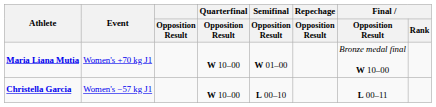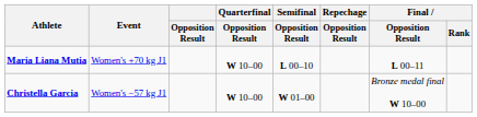Maria Liana Mutia | Semifinal / Opposition Result: W 01–00 -> L 00–10
Maria Liana Mutia | Final / Opposition Result: Bronze medal final W 10–00 -> L 00–11
Christella Garcia | Semifinal / Opposition Result: L 00–10 -> W 01–00
Christella Garcia | Final / Opposition Result: L 00–11 -> Bronze medal final W 10–00
